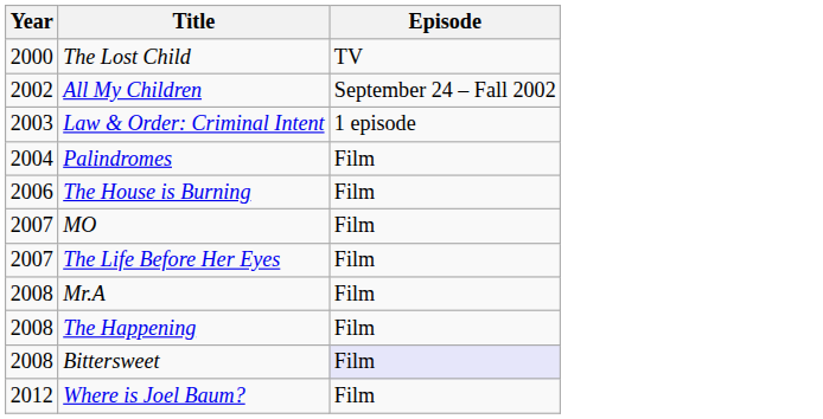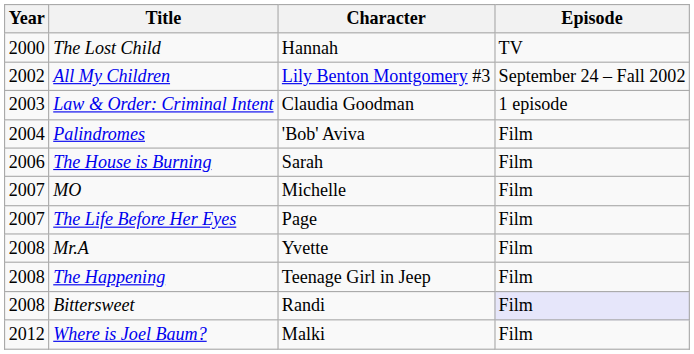+ column: Character | Hannah | Lily Benton Montgomery #3 | Claudia Goodman | 'Bob' Aviva | Sarah | Michelle | Page | Yvette | Teenage Girl in Jeep | Randi | Malki
